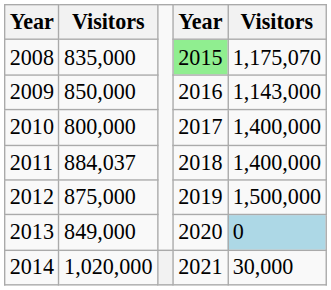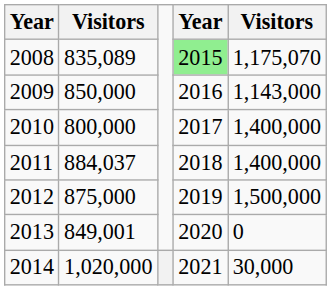2008 | column 2: 835,000 -> 835,089
2013 | column 2: 849,000 -> 849,001
2013 | column 5: lightblue background -> no background
